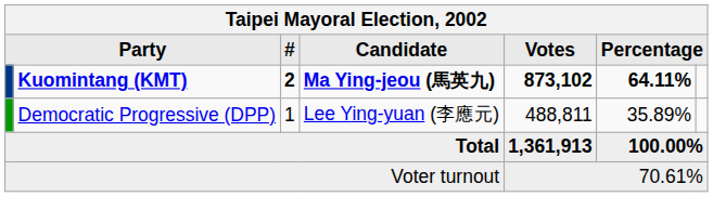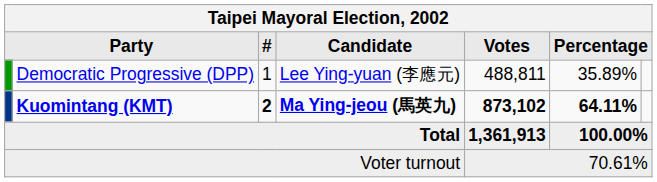rows swapped: Kuomintang (KMT) <-> Democratic Progressive (DPP)
